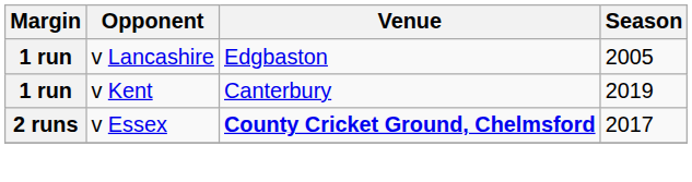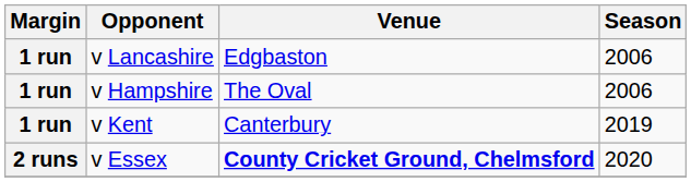v Lancashire | Season: 2005 -> 2006
+ row: 1 run | v Hampshire | The Oval | 2006
v Essex | Season: 2017 -> 2020
